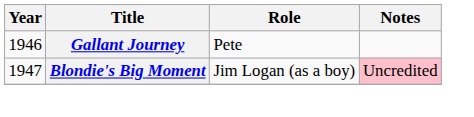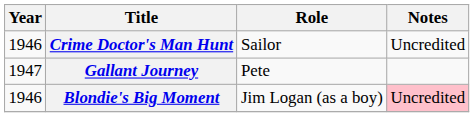+ row: 1946 | Crime Doctor's Man Hunt | Sailor | Uncredited
Gallant Journey | Year: 1946 -> 1947
Blondie's Big Moment | Year: 1947 -> 1946
